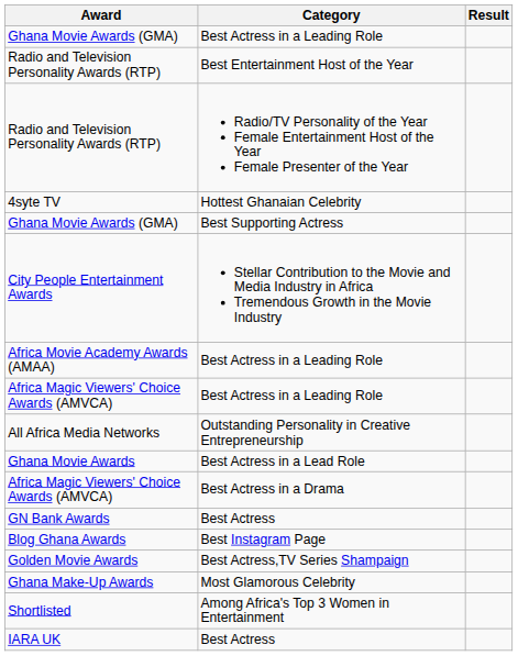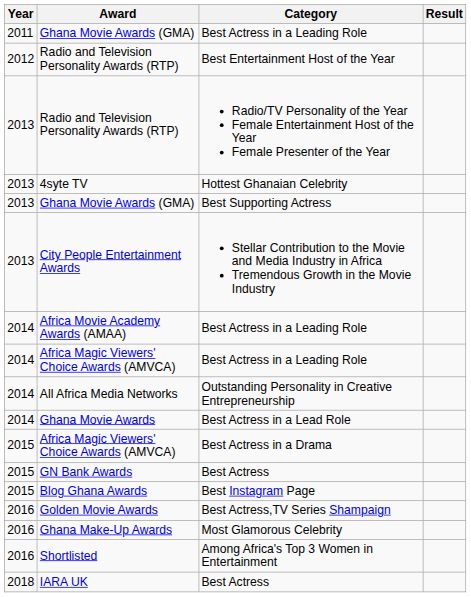+ column: Year | 2011 | 2012 | 2013 | 2013 | 2013 | 2013 | 2014 | 2014 | 2014 | 2014 | 2015 | 2015 | 2015 | 2016 | 2016 | 2016 | 2018
